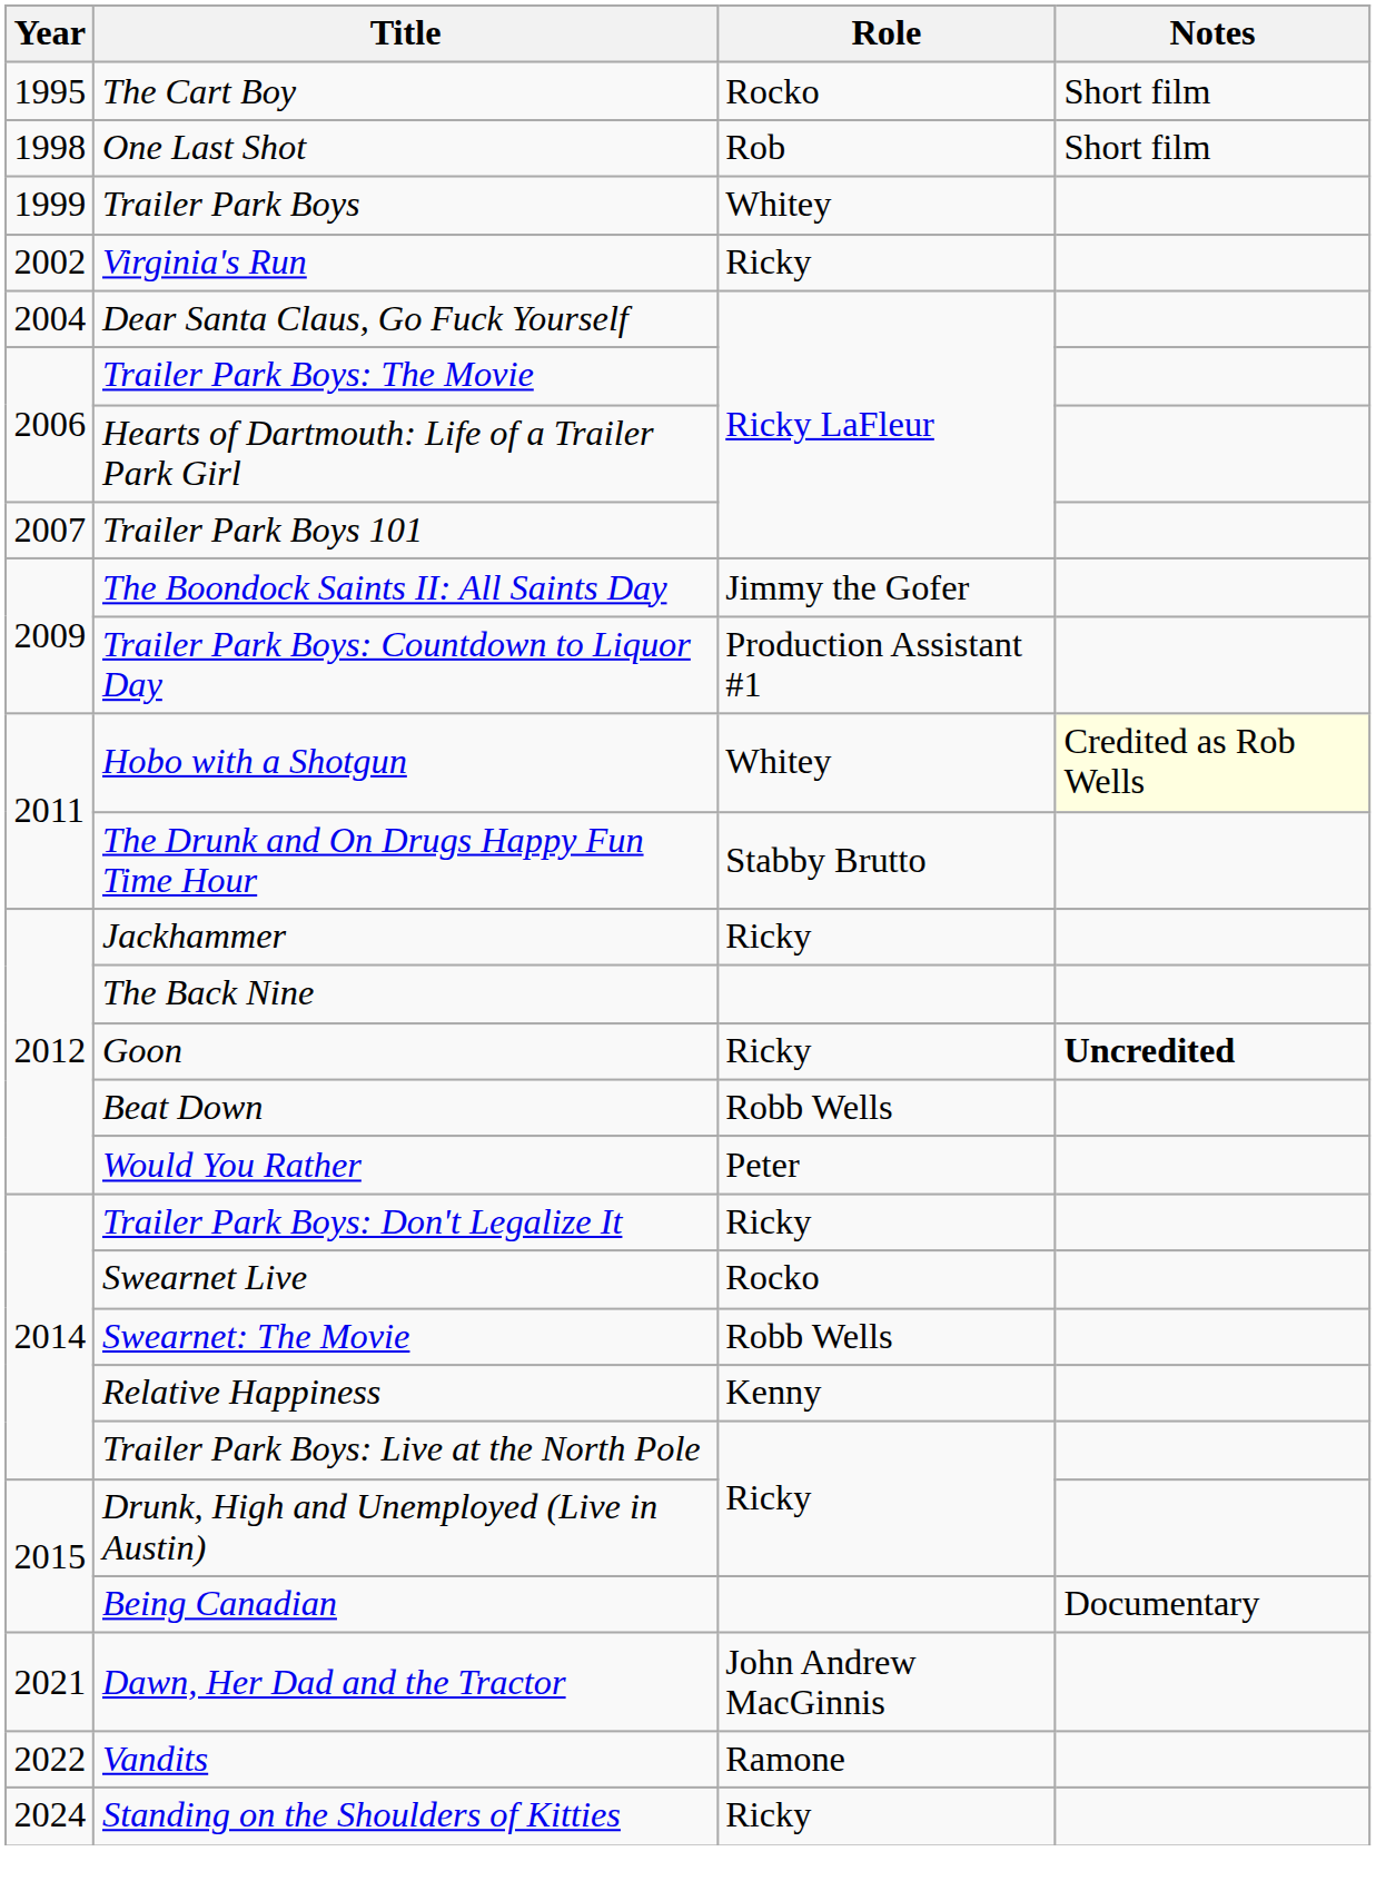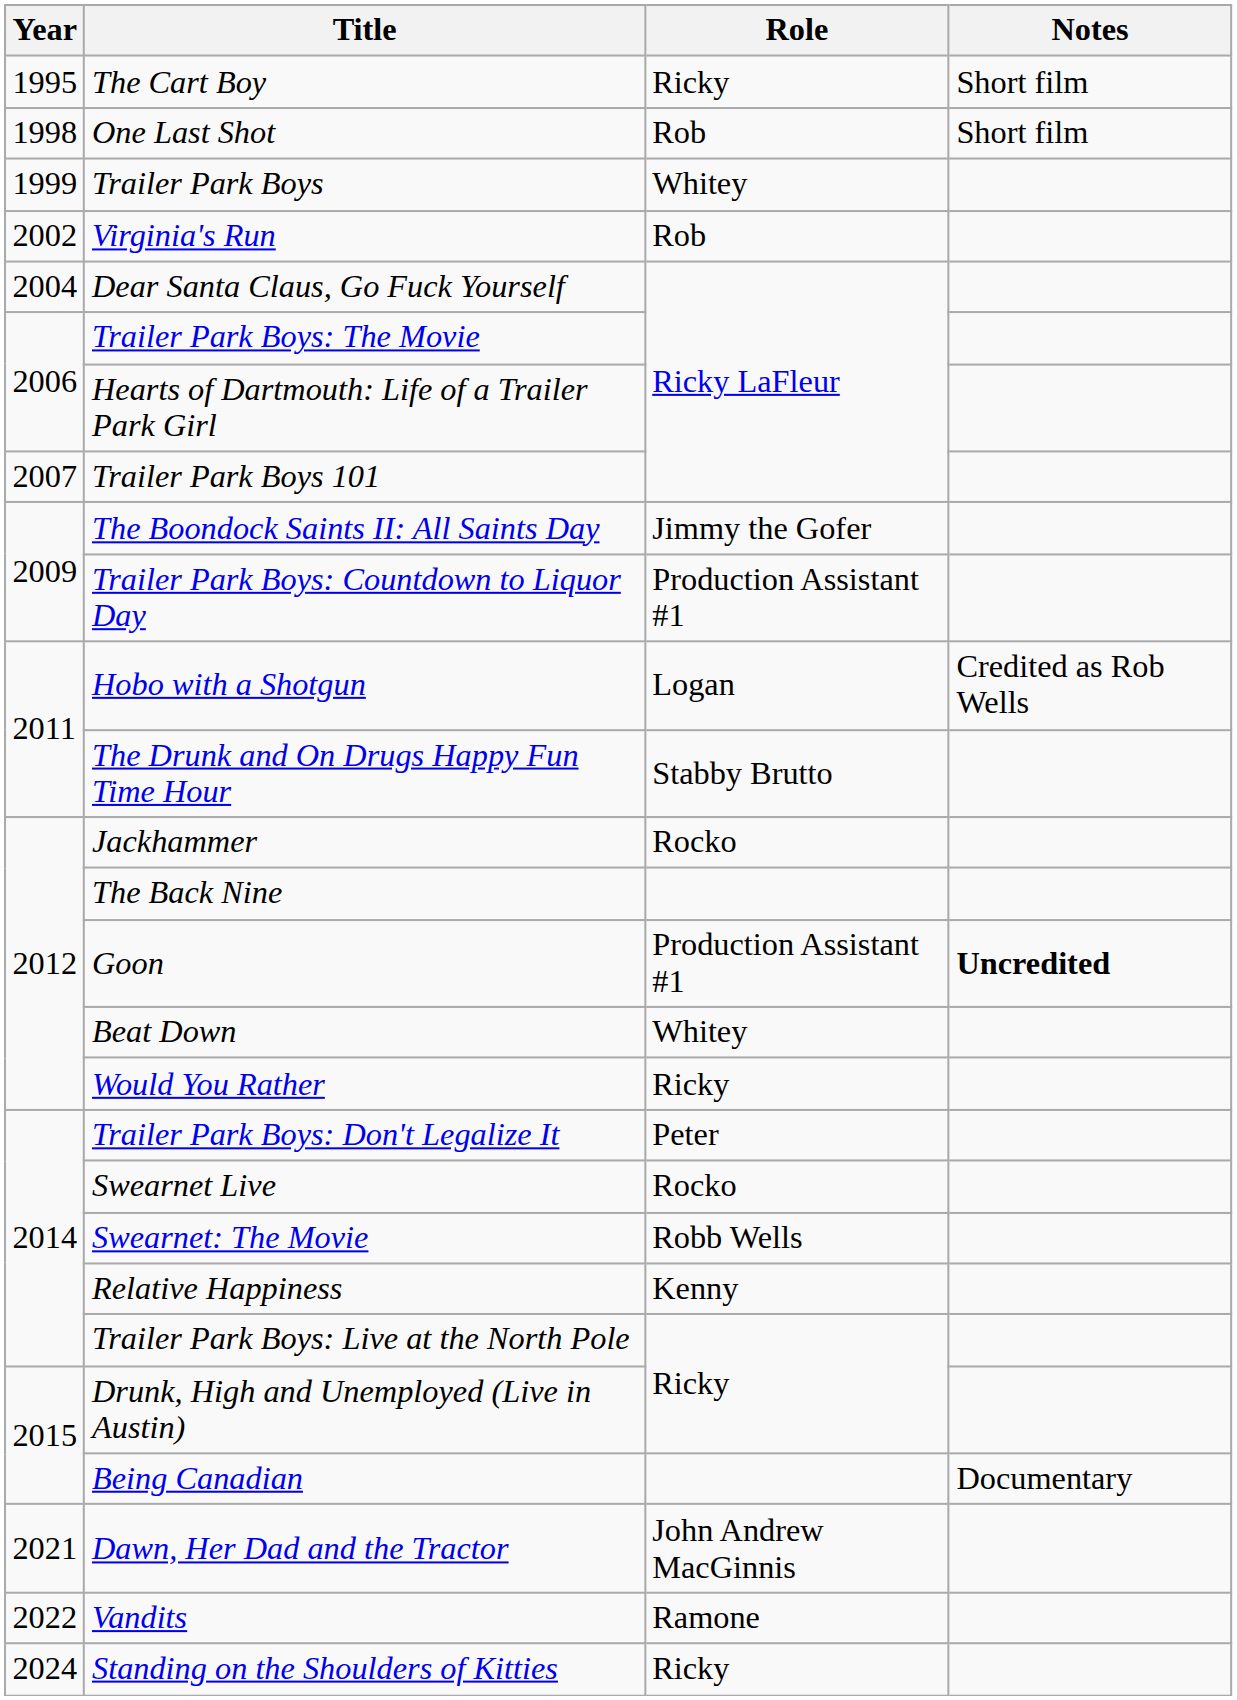The Cart Boy | Role: Rocko -> Ricky
Virginia's Run | Role: Ricky -> Rob
Hobo with a Shotgun | Role: Whitey -> Logan
Hobo with a Shotgun | Notes: lightyellow background -> no background
Jackhammer | Role: Ricky -> Rocko
Goon | Role: Ricky -> Production Assistant #1
Beat Down | Role: Robb Wells -> Whitey
Would You Rather | Role: Peter -> Ricky
Trailer Park Boys: Don't Legalize It | Role: Ricky -> Peter
